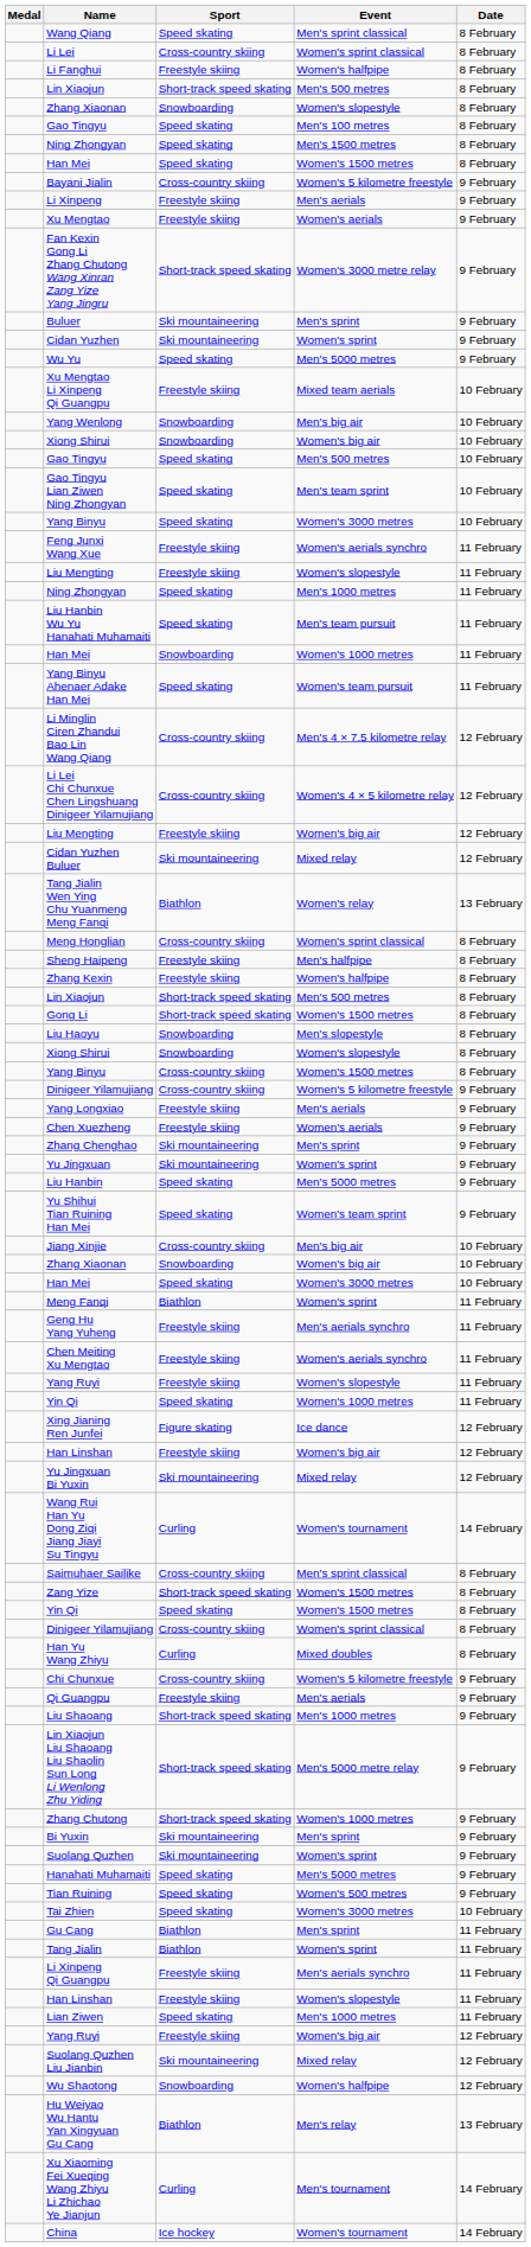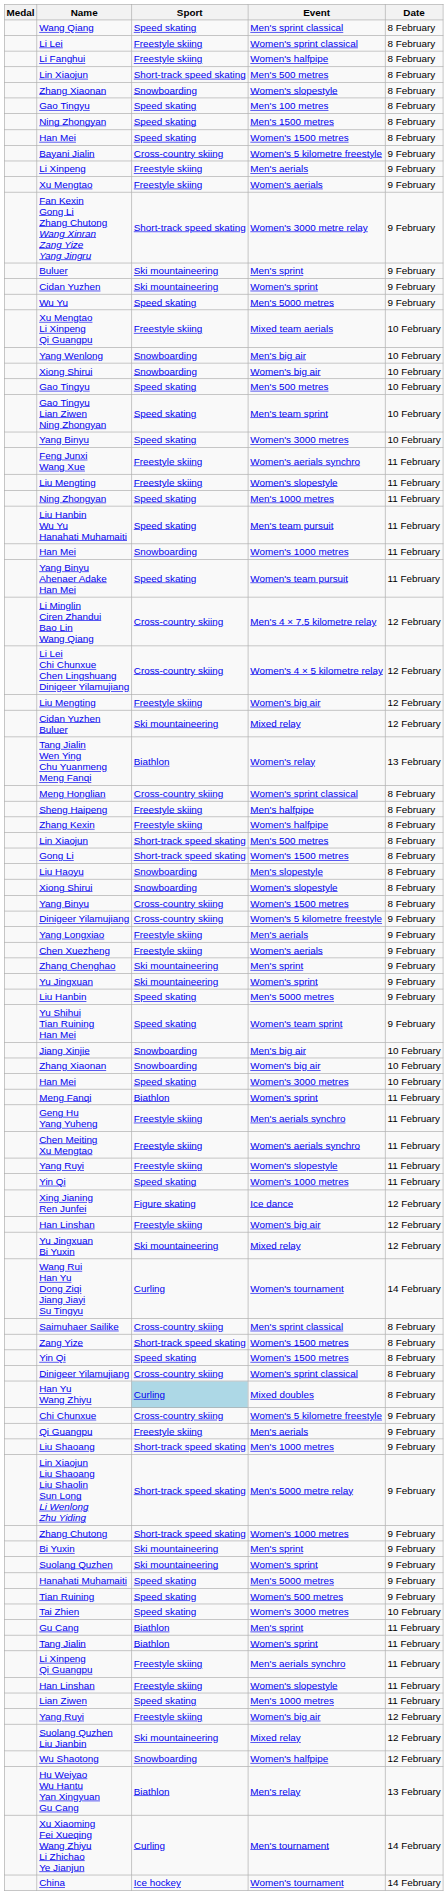Li Lei | Sport: Cross-country skiing -> Freestyle skiing
Jiang Xinjie | Sport: Cross-country skiing -> Snowboarding
Han Yu Wang Zhiyu | Sport: no background -> lightblue background
